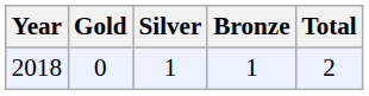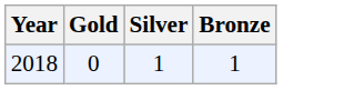- column: Total | 2
